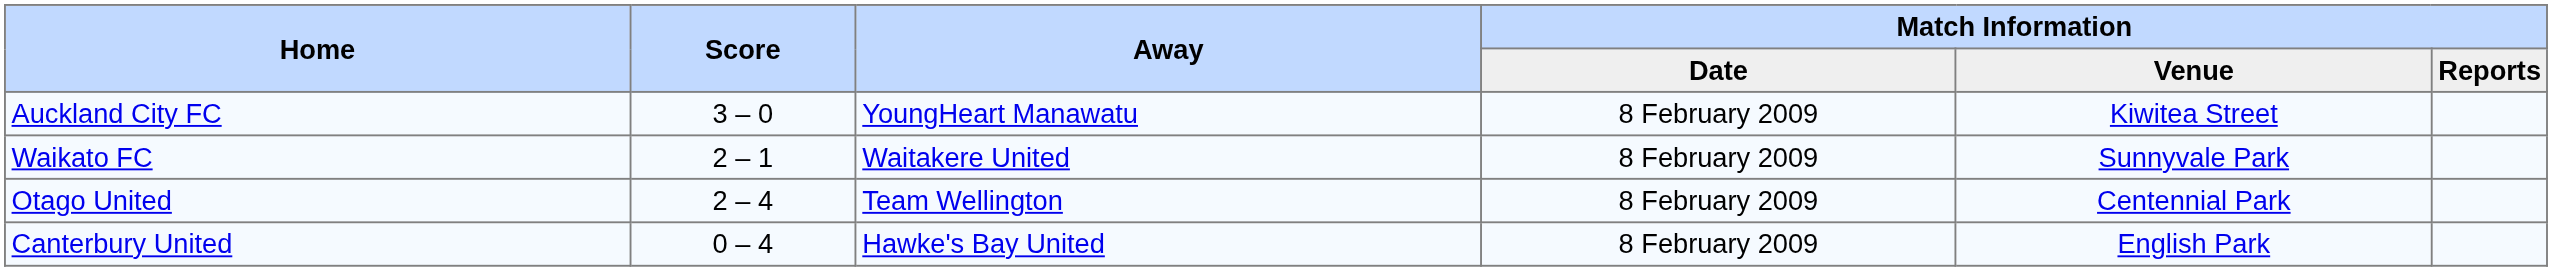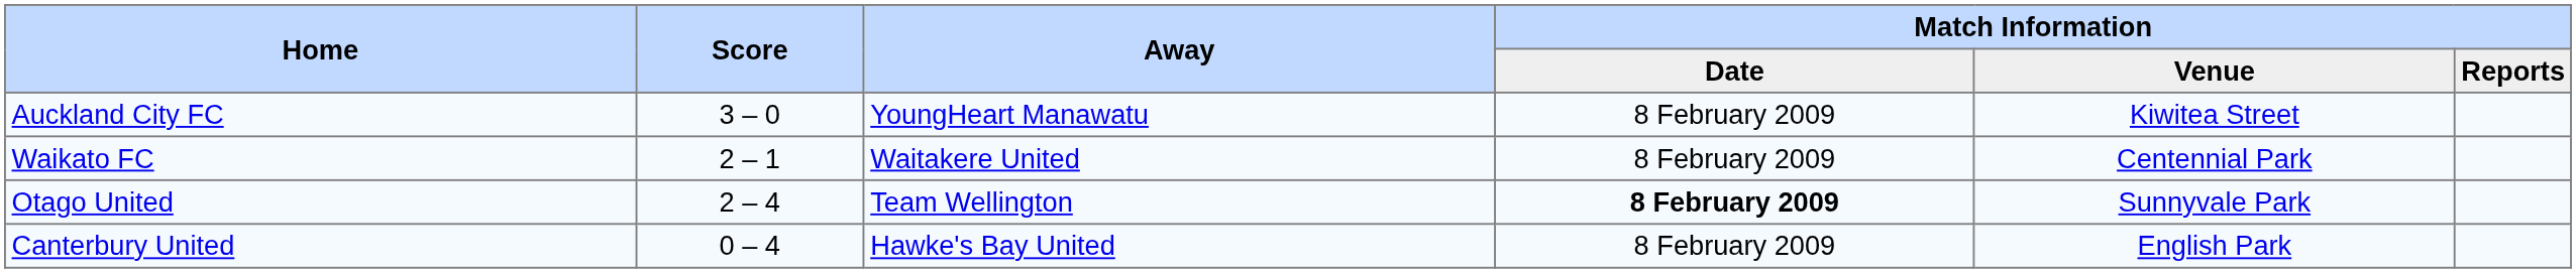Waikato FC | Match Information / Venue: Sunnyvale Park -> Centennial Park
Otago United | Match Information / Date: normal -> bold
Otago United | Match Information / Venue: Centennial Park -> Sunnyvale Park
